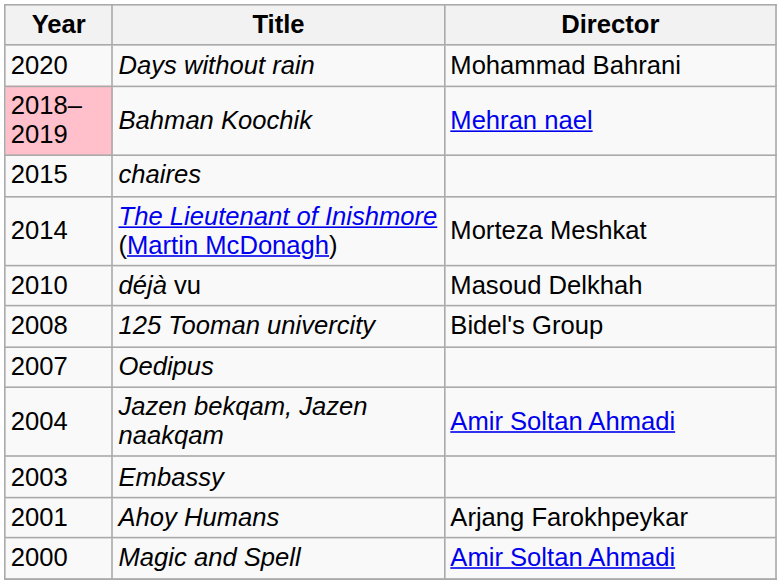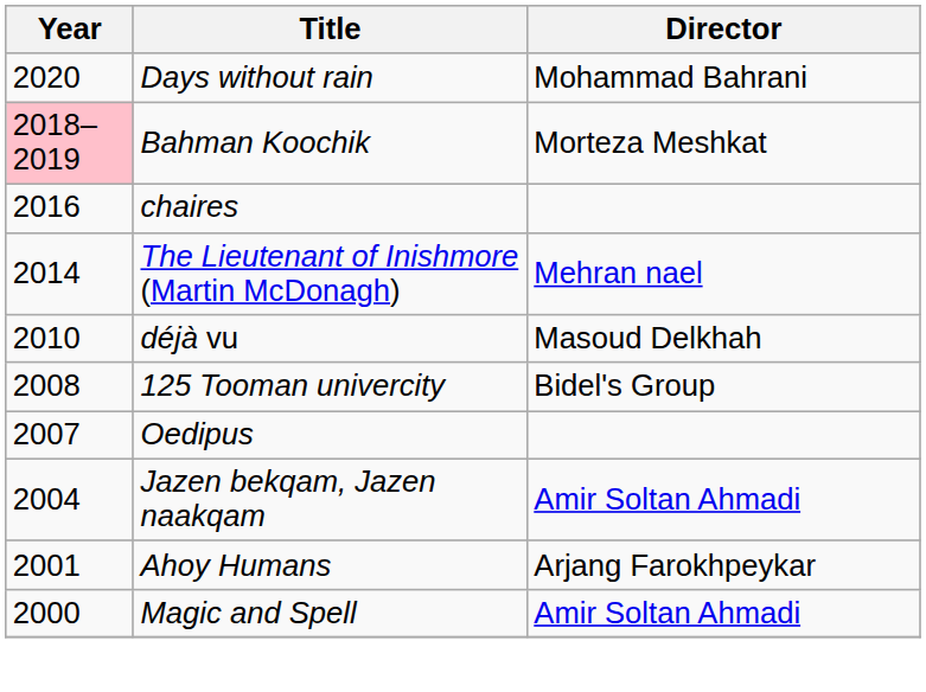Bahman Koochik | Director: Mehran nael -> Morteza Meshkat
chaires | Year: 2015 -> 2016
The Lieutenant of Inishmore (Martin McDonagh) | Director: Morteza Meshkat -> Mehran nael
- row: 2003 | Embassy
